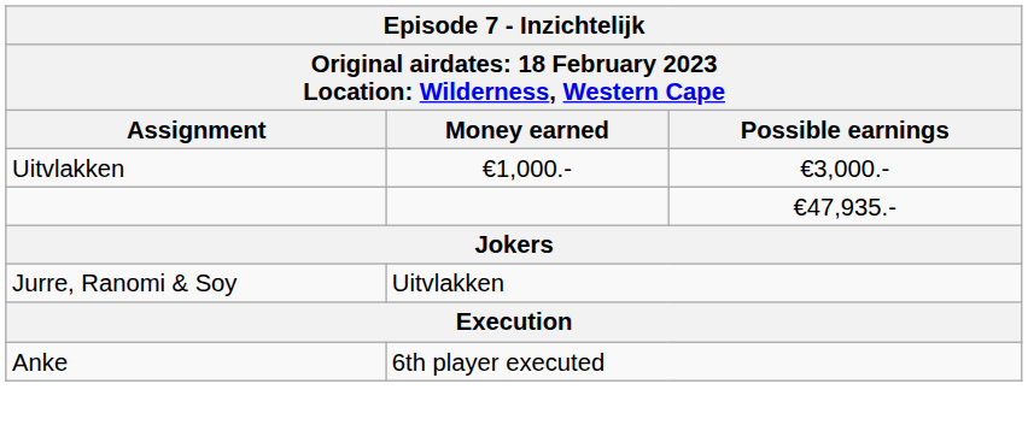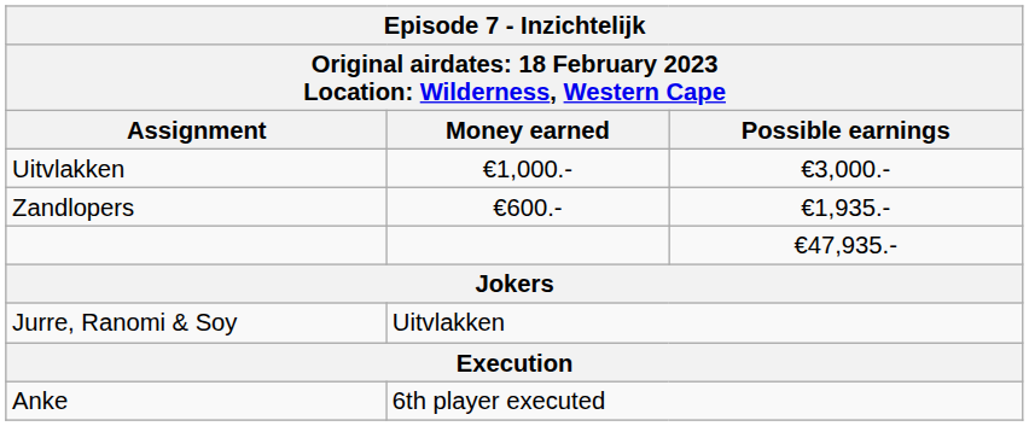+ row: Zandlopers | €600.- | €1,935.-
